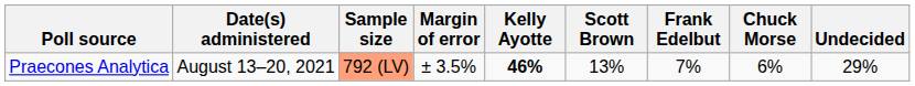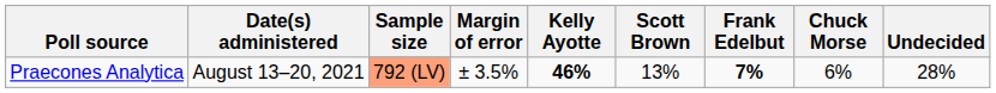Praecones Analytica | Frank Edelbut: normal -> bold
Praecones Analytica | Undecided: 29% -> 28%
